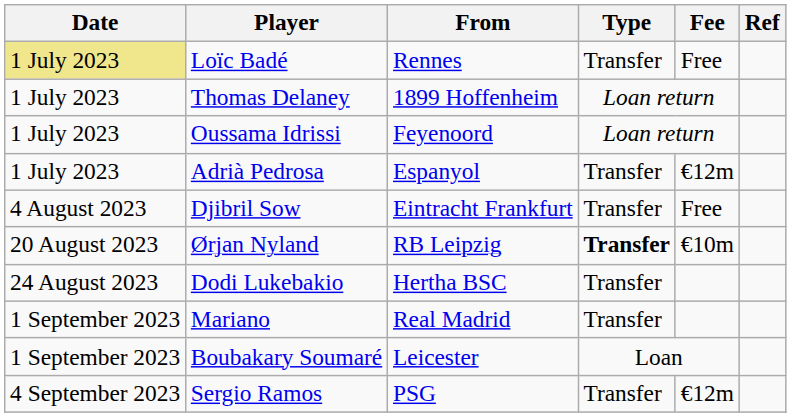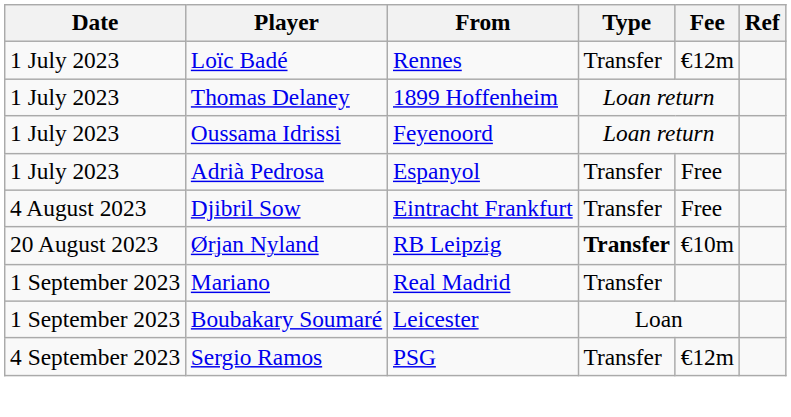Loïc Badé | Date: khaki background -> no background
Loïc Badé | Fee: Free -> €12m
Adrià Pedrosa | Fee: €12m -> Free
- row: 24 August 2023 | Dodi Lukebakio | Hertha BSC | Transfer
